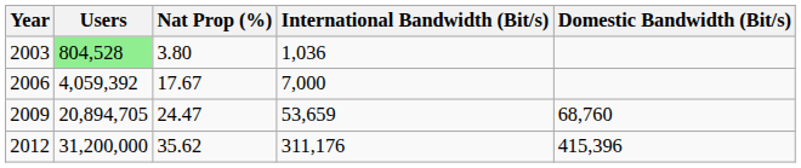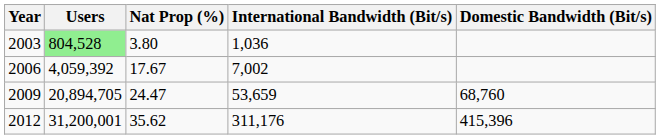2006 | International Bandwidth (Bit/s): 7,000 -> 7,002
2012 | Users: 31,200,000 -> 31,200,001
